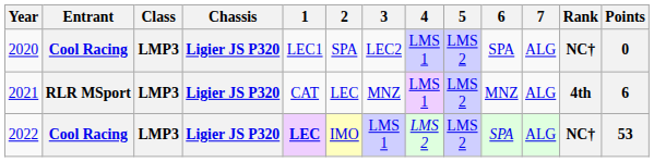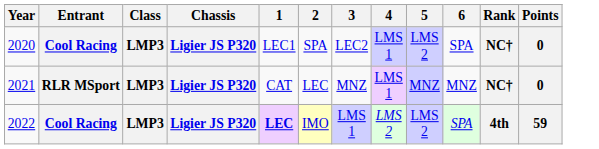- column: 7 | ALG | ALG | ALG
2021 | 5: LMS 2 -> MNZ
2021 | Rank: 4th -> NC†
2021 | Points: 6 -> 0
2022 | Rank: NC† -> 4th
2022 | Points: 53 -> 59
